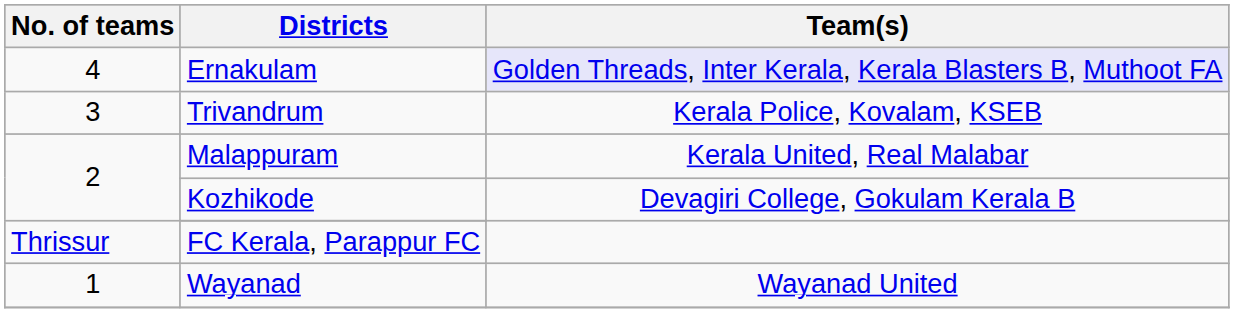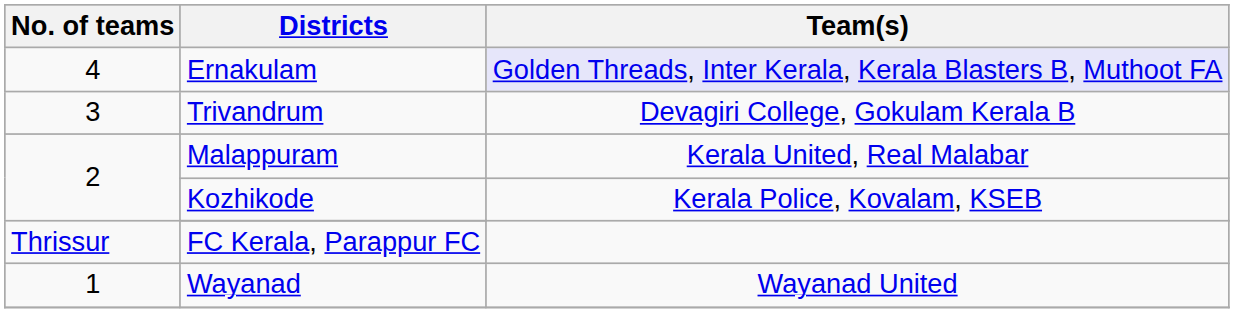Trivandrum | Team(s): Kerala Police, Kovalam, KSEB -> Devagiri College, Gokulam Kerala B
Kozhikode | Team(s): Devagiri College, Gokulam Kerala B -> Kerala Police, Kovalam, KSEB
